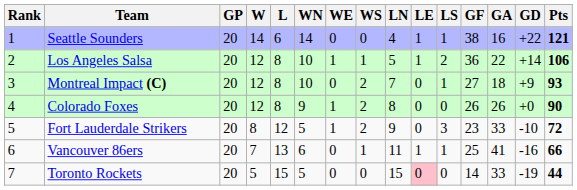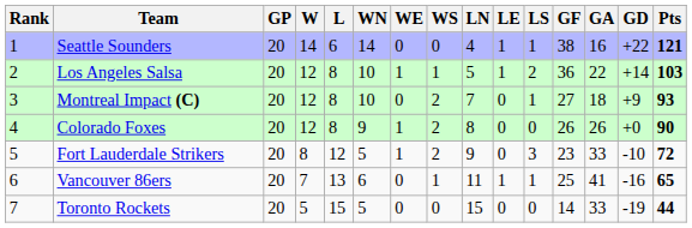Los Angeles Salsa | Pts: 106 -> 103
Vancouver 86ers | Pts: 66 -> 65
Toronto Rockets | LE: pink background -> no background
